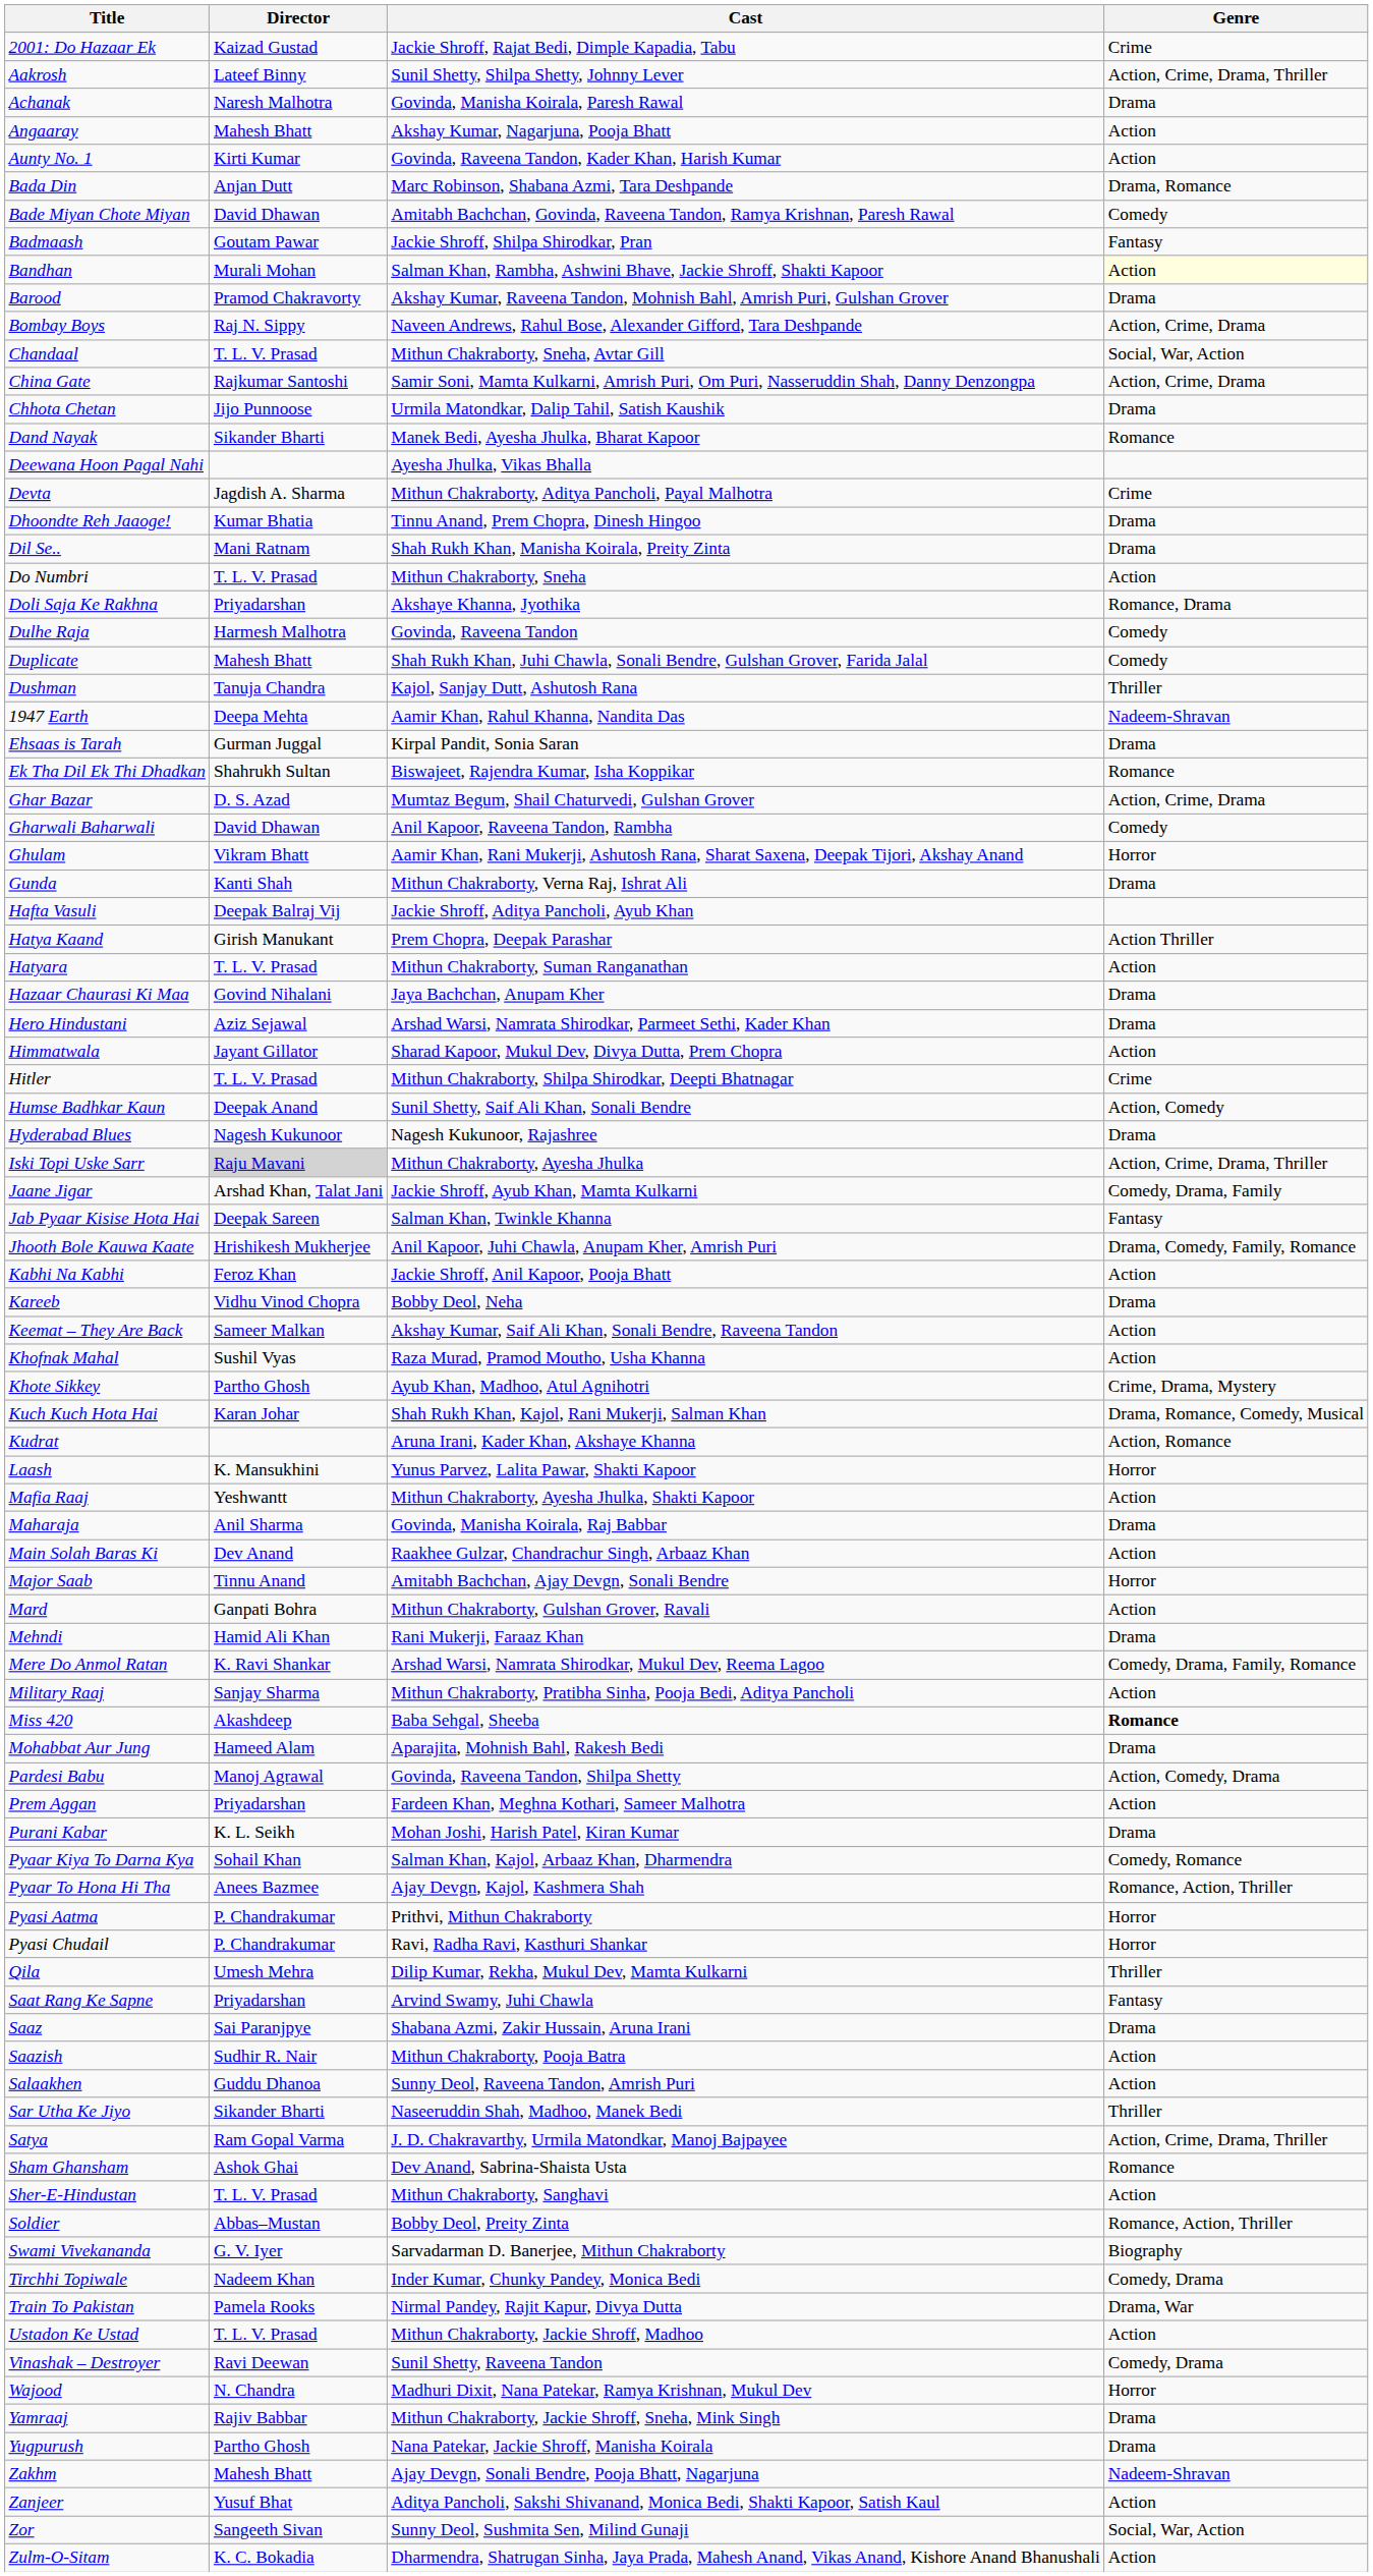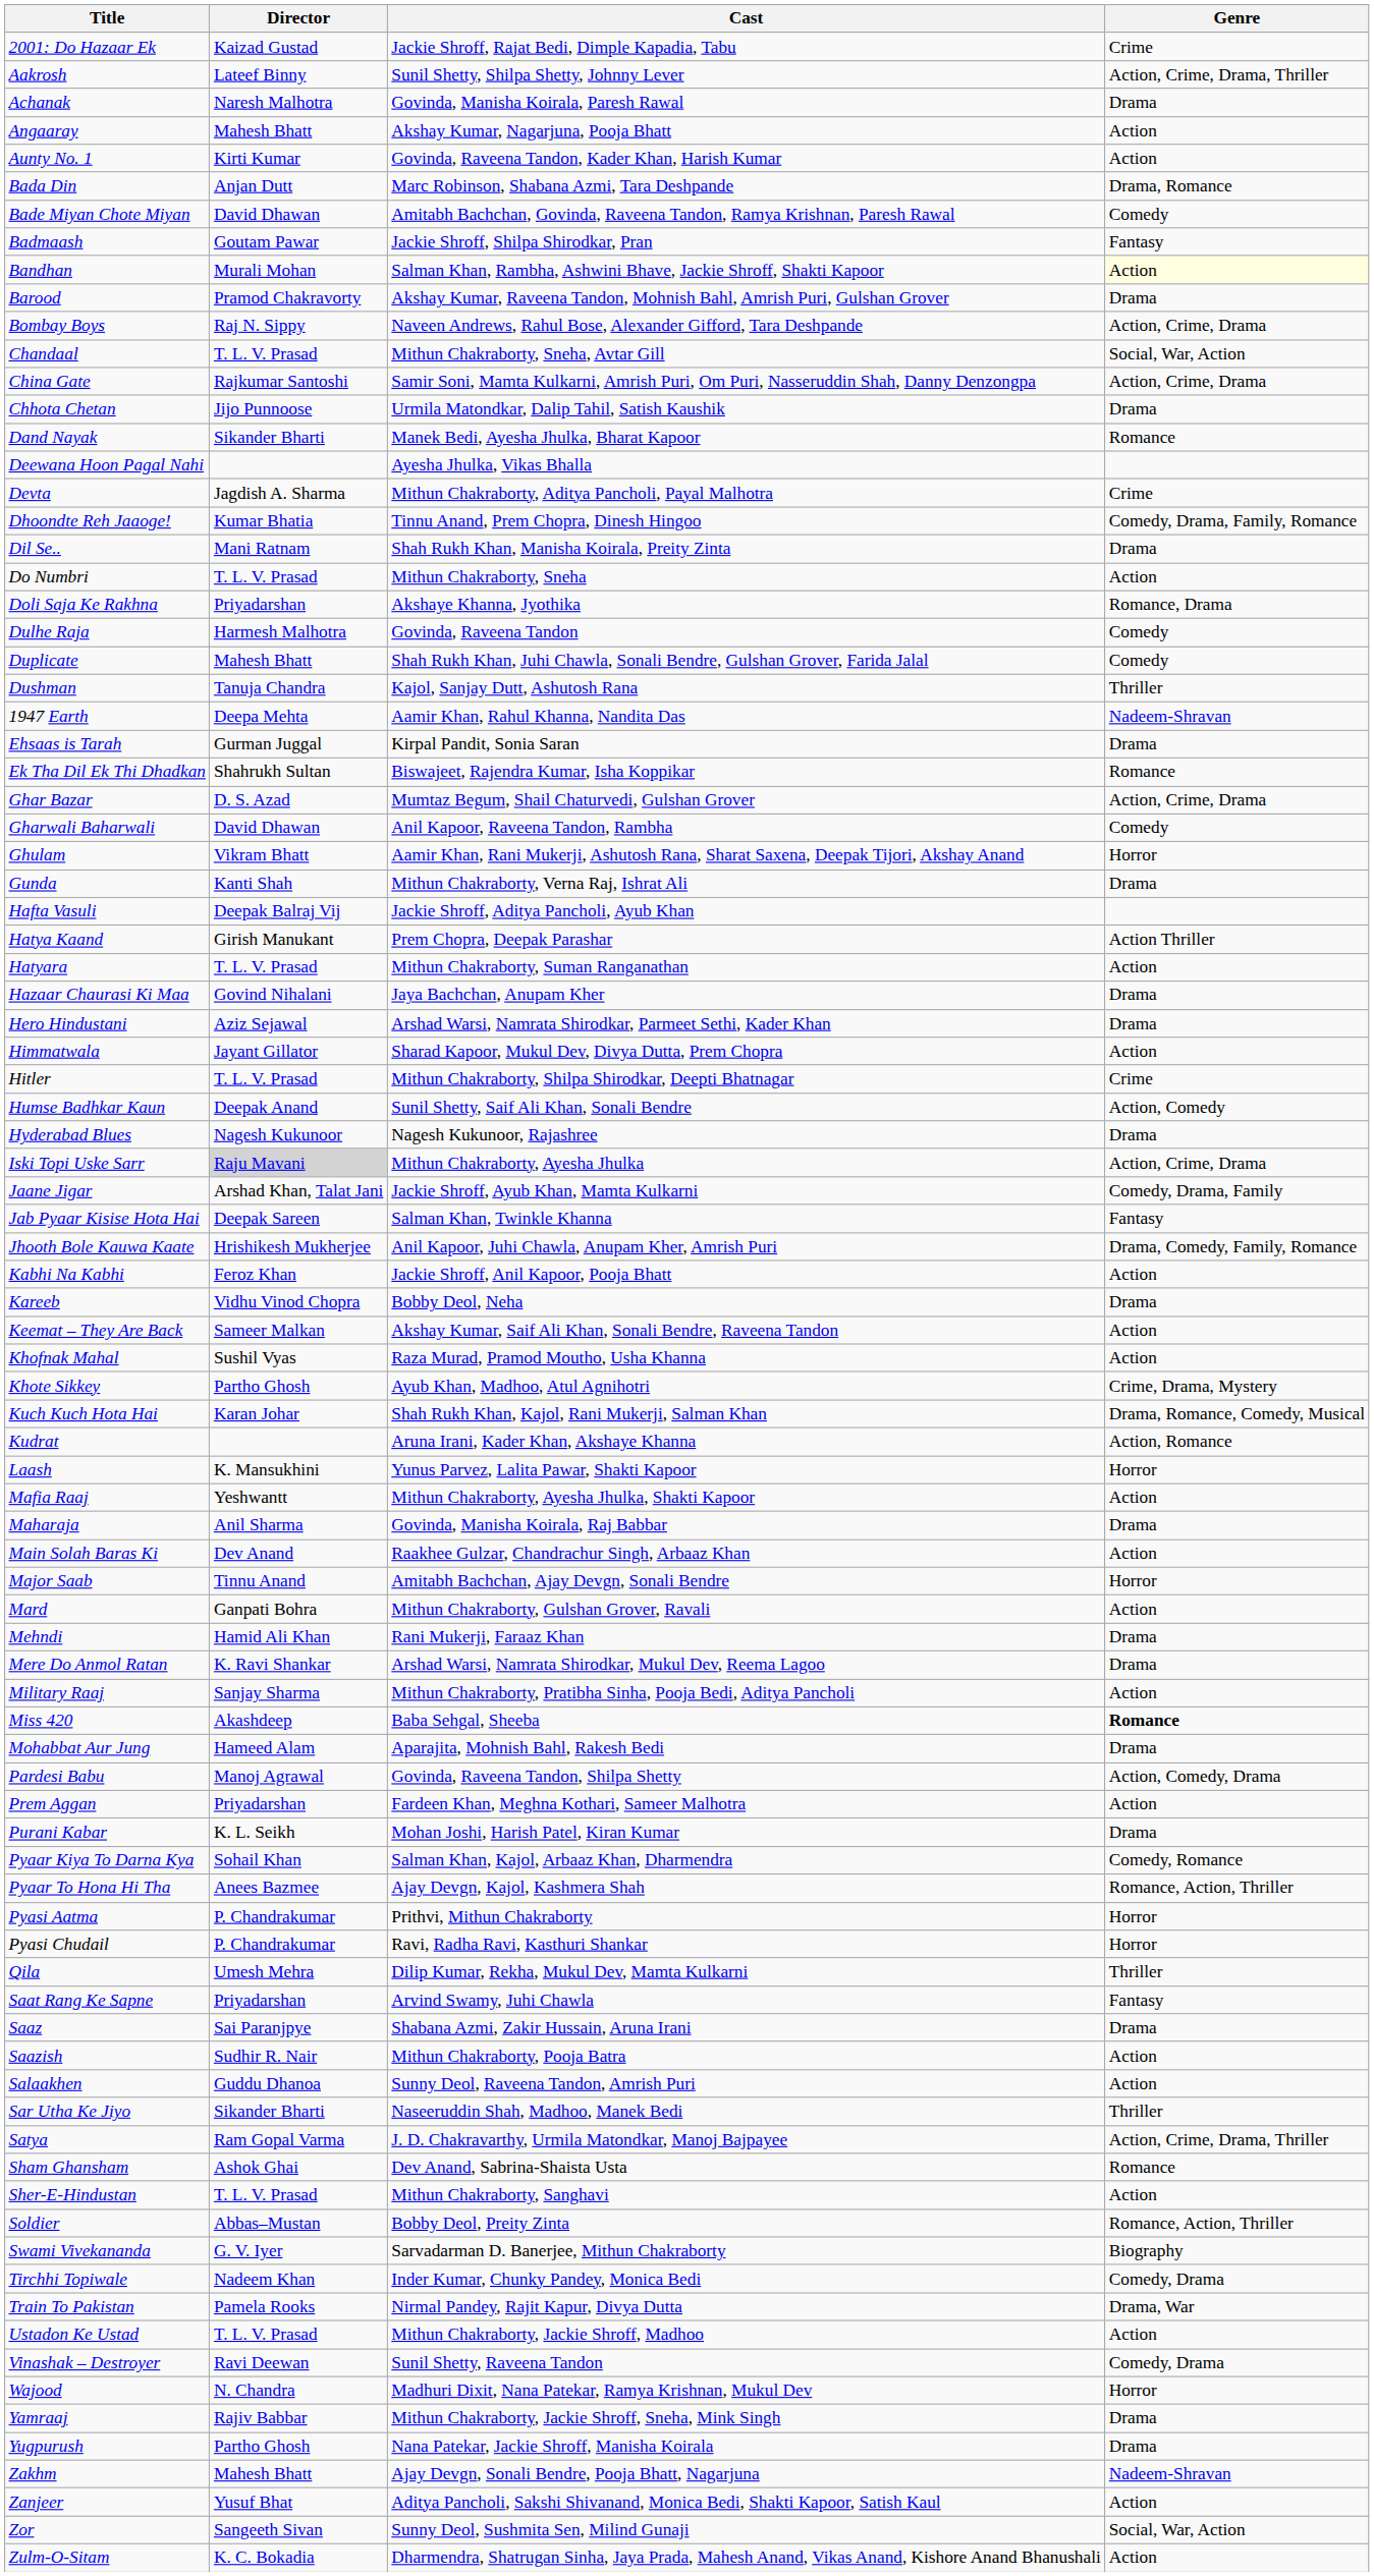Dhoondte Reh Jaaoge! | Genre: Drama -> Comedy, Drama, Family, Romance
Iski Topi Uske Sarr | Genre: Action, Crime, Drama, Thriller -> Action, Crime, Drama
Mere Do Anmol Ratan | Genre: Comedy, Drama, Family, Romance -> Drama
